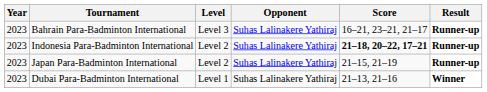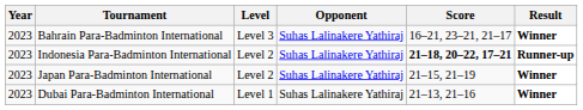Bahrain Para-Badminton International | Result: Runner-up -> Winner
Japan Para-Badminton International | Result: Runner-up -> Winner
